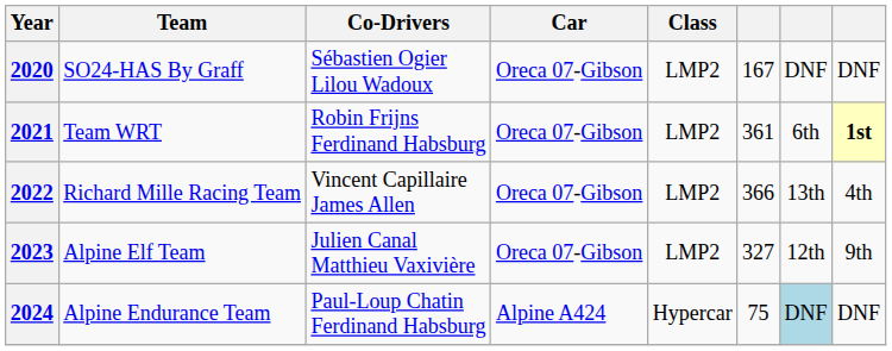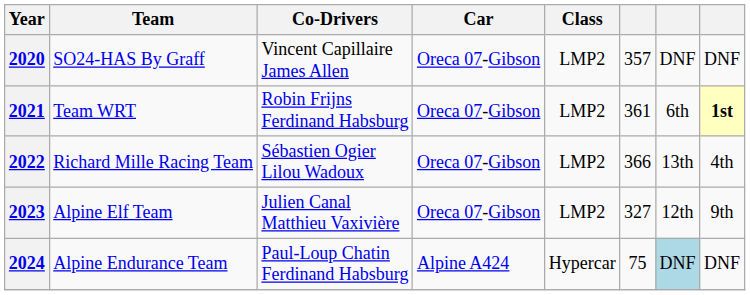2020 | Co-Drivers: Sébastien Ogier Lilou Wadoux -> Vincent Capillaire James Allen
2020 | column 6: 167 -> 357
2022 | Co-Drivers: Vincent Capillaire James Allen -> Sébastien Ogier Lilou Wadoux
